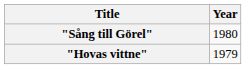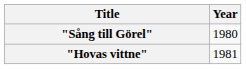"Hovas vittne" | Year: 1979 -> 1981
